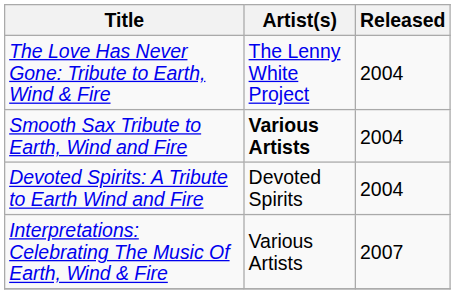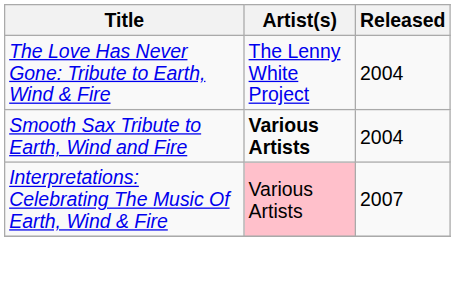- row: Devoted Spirits: A Tribute to Earth Wind and Fire | Devoted Spirits | 2004
Interpretations: Celebrating The Music Of Earth, Wind & Fire | Artist(s): no background -> pink background
